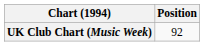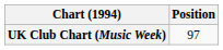UK Club Chart (Music Week) | Position: 92 -> 97
